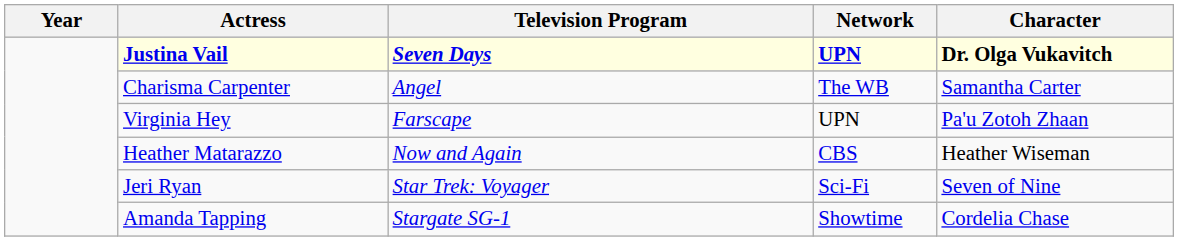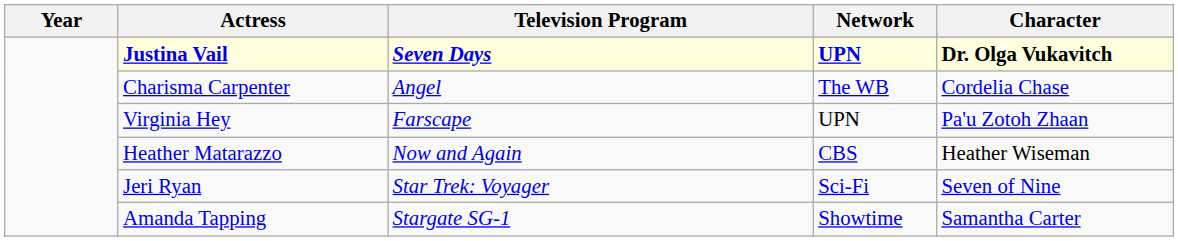Charisma Carpenter | Character: Samantha Carter -> Cordelia Chase
Amanda Tapping | Character: Cordelia Chase -> Samantha Carter
